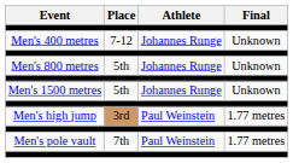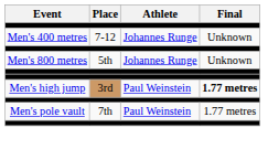- row: Men's 1500 metres | 5th | Johannes Runge | Unknown
Men's high jump | Final: normal -> bold
